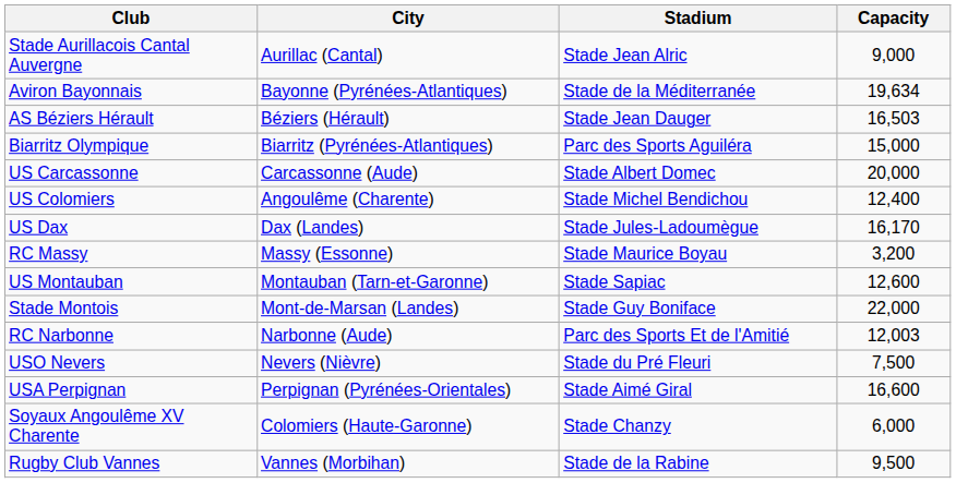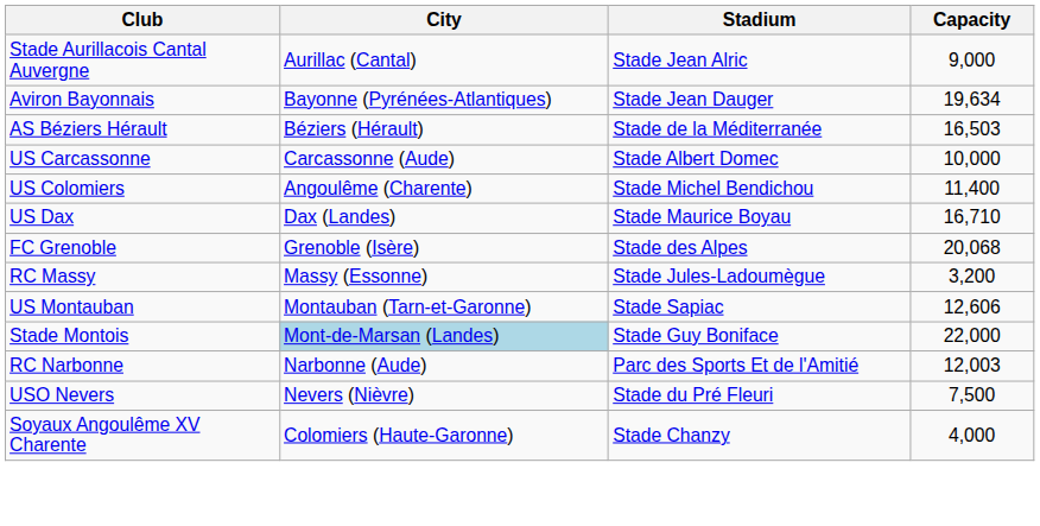Aviron Bayonnais | Stadium: Stade de la Méditerranée -> Stade Jean Dauger
AS Béziers Hérault | Stadium: Stade Jean Dauger -> Stade de la Méditerranée
- row: Biarritz Olympique | Biarritz (Pyrénées-Atlantiques) | Parc des Sports Aguiléra | 15,000
US Carcassonne | Capacity: 20,000 -> 10,000
US Colomiers | Capacity: 12,400 -> 11,400
US Dax | Stadium: Stade Jules-Ladoumègue -> Stade Maurice Boyau
US Dax | Capacity: 16,170 -> 16,710
+ row: FC Grenoble | Grenoble (Isère) | Stade des Alpes | 20,068
RC Massy | Stadium: Stade Maurice Boyau -> Stade Jules-Ladoumègue
US Montauban | Capacity: 12,600 -> 12,606
Stade Montois | City: no background -> lightblue background
- row: USA Perpignan | Perpignan (Pyrénées-Orientales) | Stade Aimé Giral | 16,600
Soyaux Angoulême XV Charente | Capacity: 6,000 -> 4,000
- row: Rugby Club Vannes | Vannes (Morbihan) | Stade de la Rabine | 9,500
